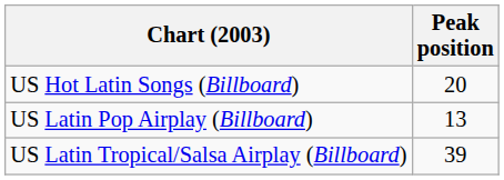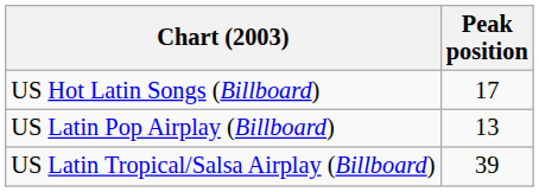US Hot Latin Songs (Billboard) | Peak position: 20 -> 17
